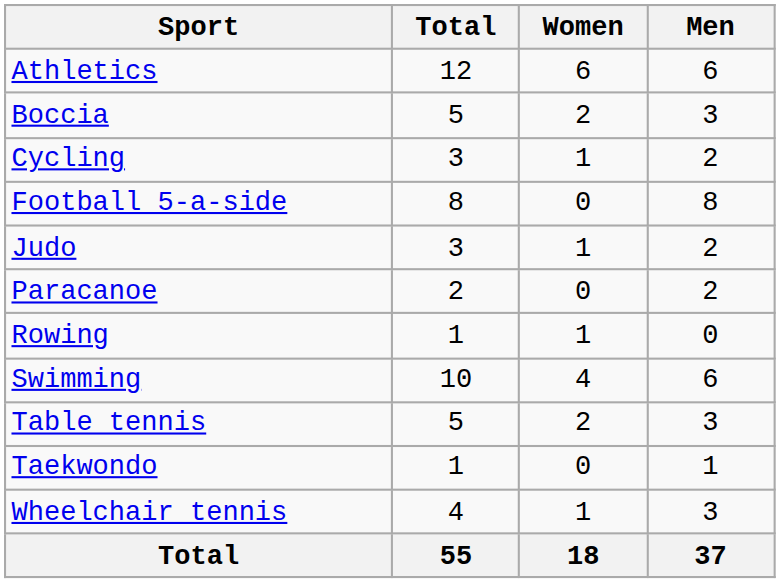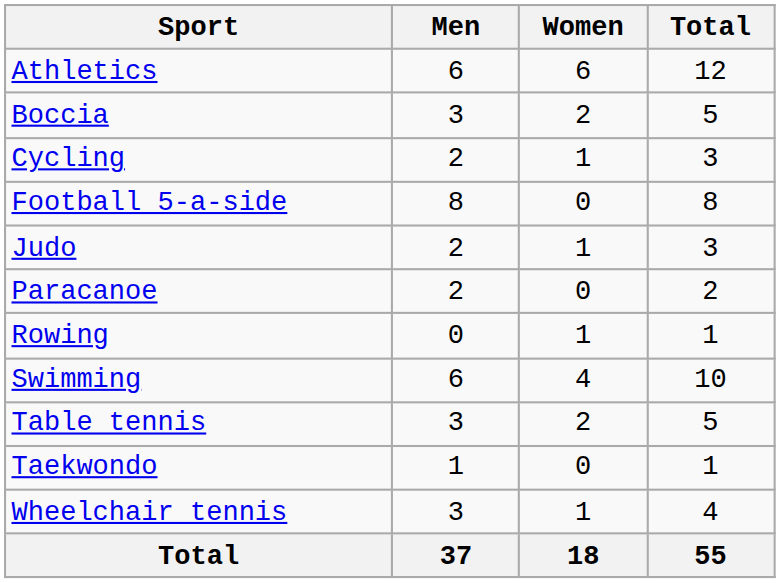columns swapped: Men <-> Total
